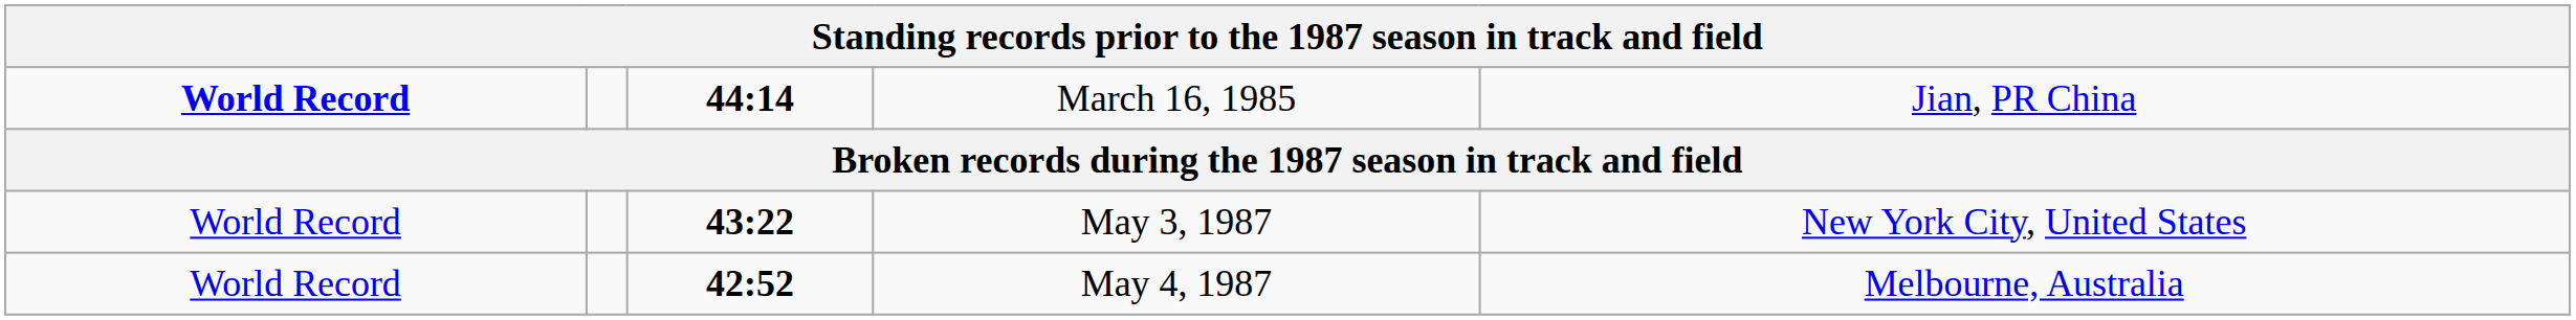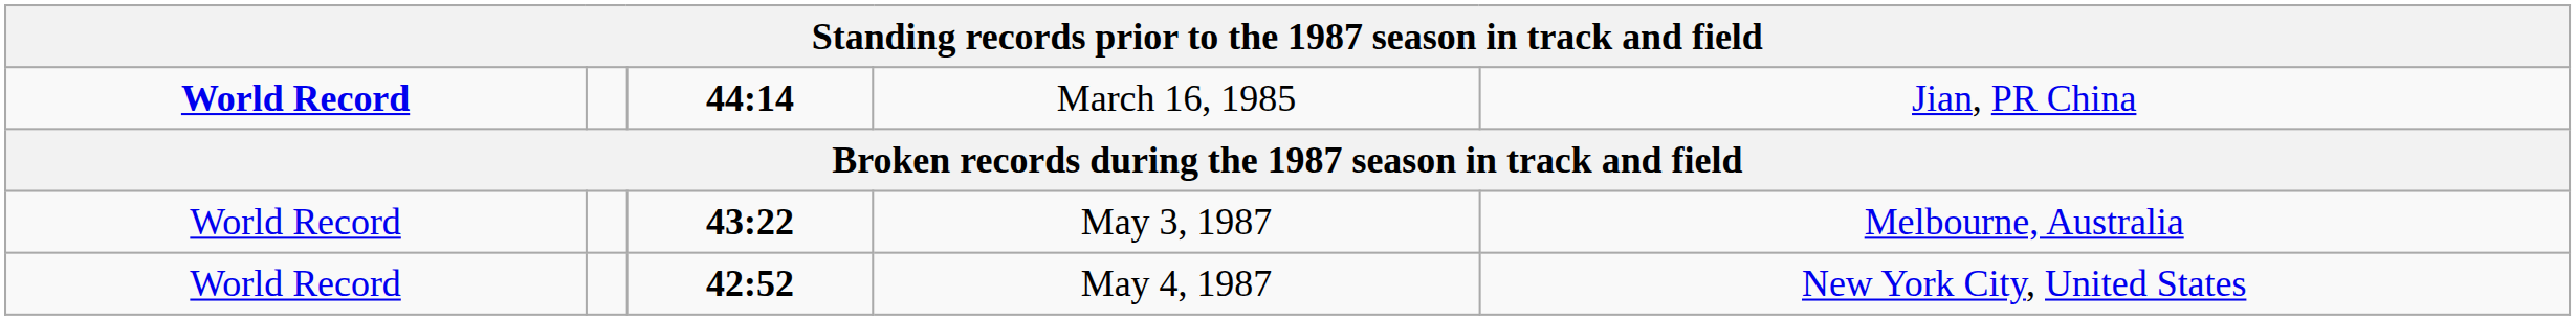May 3, 1987 | column 5: New York City, United States -> Melbourne, Australia
May 4, 1987 | column 5: Melbourne, Australia -> New York City, United States
